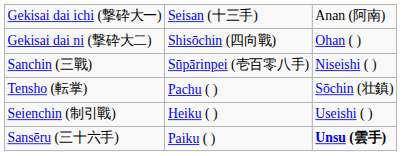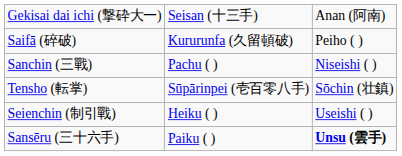- row: Gekisai dai ni (撃砕大二) | Shisōchin (四向戰) | Ohan ( )
+ row: Saifā (碎破) | Kururunfa (久留頓破) | Peiho ( )
Sanchin (三戰) | column 2: Sūpārinpei (壱百零八手) -> Pachu ( )
Tensho (転掌) | column 2: Pachu ( ) -> Sūpārinpei (壱百零八手)
